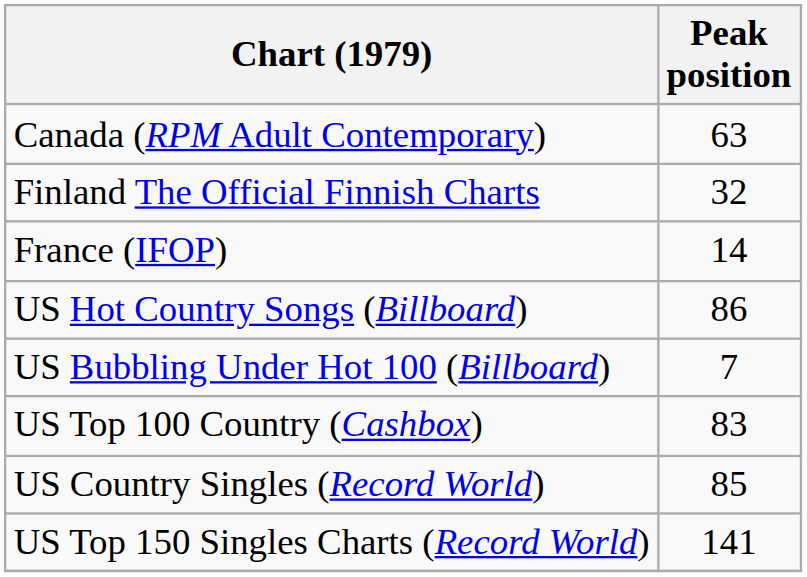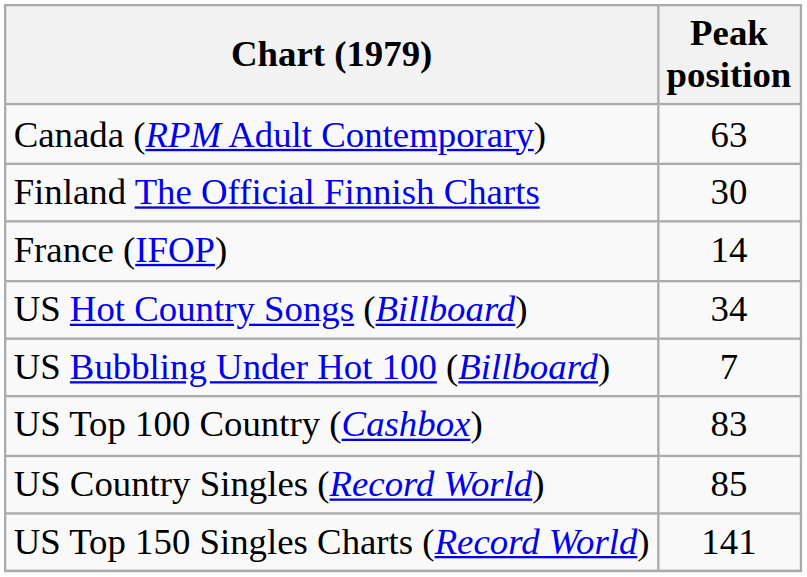Finland The Official Finnish Charts | Peak position: 32 -> 30
US Hot Country Songs (Billboard) | Peak position: 86 -> 34
